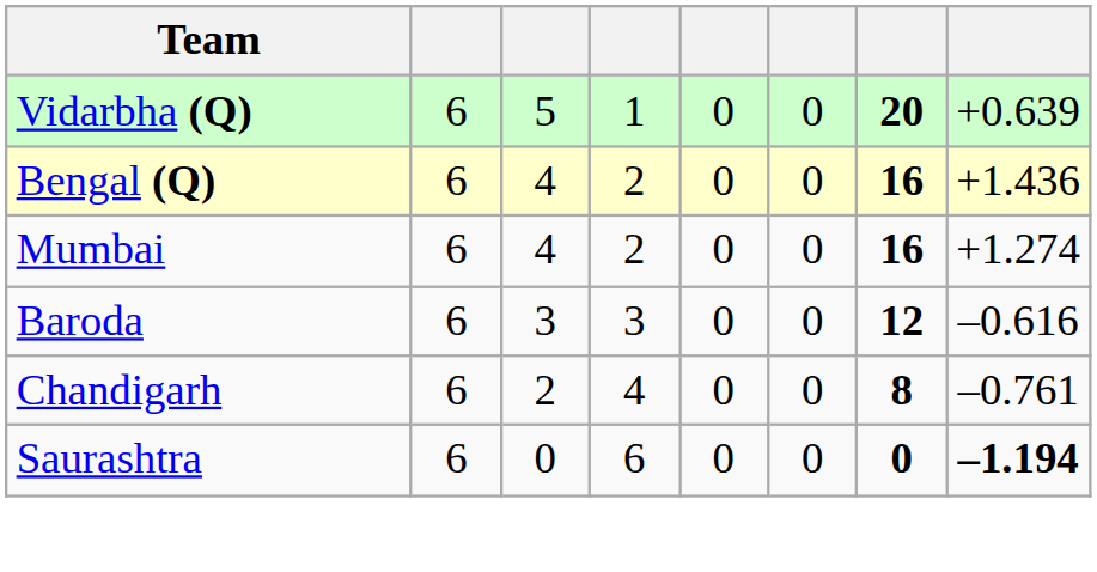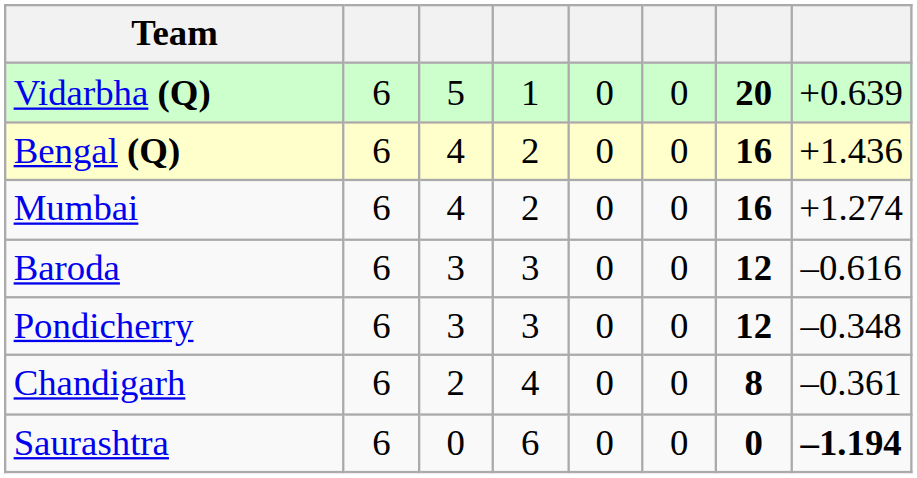+ row: Pondicherry | 6 | 3 | 3 | 0 | 0 | 12 | –0.348
Chandigarh | column 8: –0.761 -> –0.361
